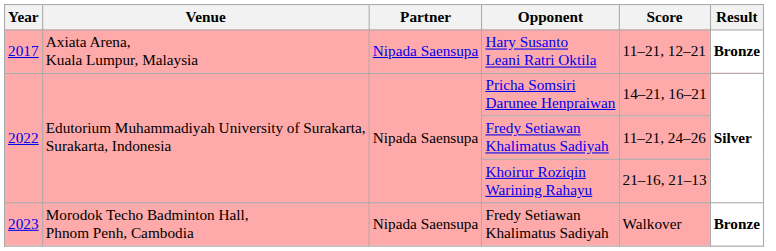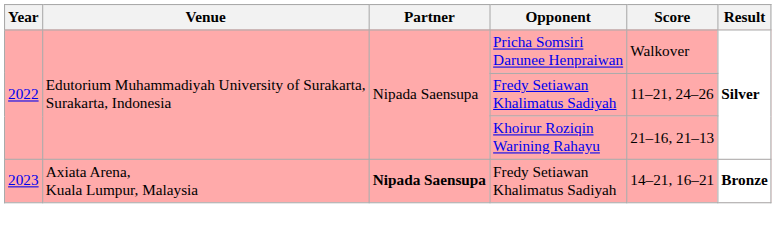- row: 2017 | Axiata Arena, Kuala Lumpur, Malaysia | Nipada Saensupa | Hary Susanto Leani Ratri Oktila | 11–21, 12–21 | Bronze
Pricha Somsiri Darunee Henpraiwan | Score: 14–21, 16–21 -> Walkover
2023 / Fredy Setiawan Khalimatus Sadiyah | Venue: Morodok Techo Badminton Hall, Phnom Penh, Cambodia -> Axiata Arena, Kuala Lumpur, Malaysia
2023 / Fredy Setiawan Khalimatus Sadiyah | Partner: normal -> bold
2023 / Fredy Setiawan Khalimatus Sadiyah | Score: Walkover -> 14–21, 16–21
